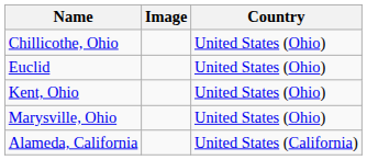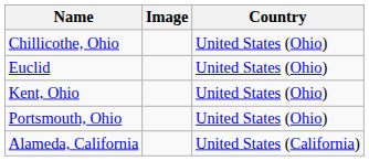- row: Marysville, Ohio | United States (Ohio)
+ row: Portsmouth, Ohio | United States (Ohio)
